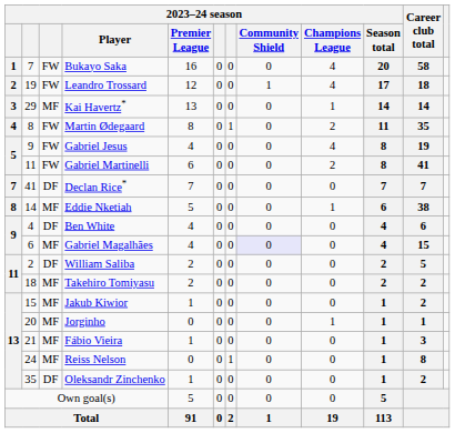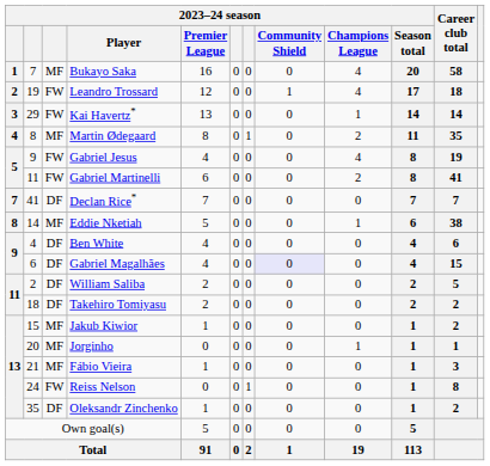Bukayo Saka | column 3: FW -> MF
Kai Havertz* | column 3: MF -> FW
Martin Ødegaard | column 3: FW -> MF
Gabriel Magalhães | column 3: MF -> DF
Takehiro Tomiyasu | column 3: MF -> DF
Reiss Nelson | column 3: MF -> FW
